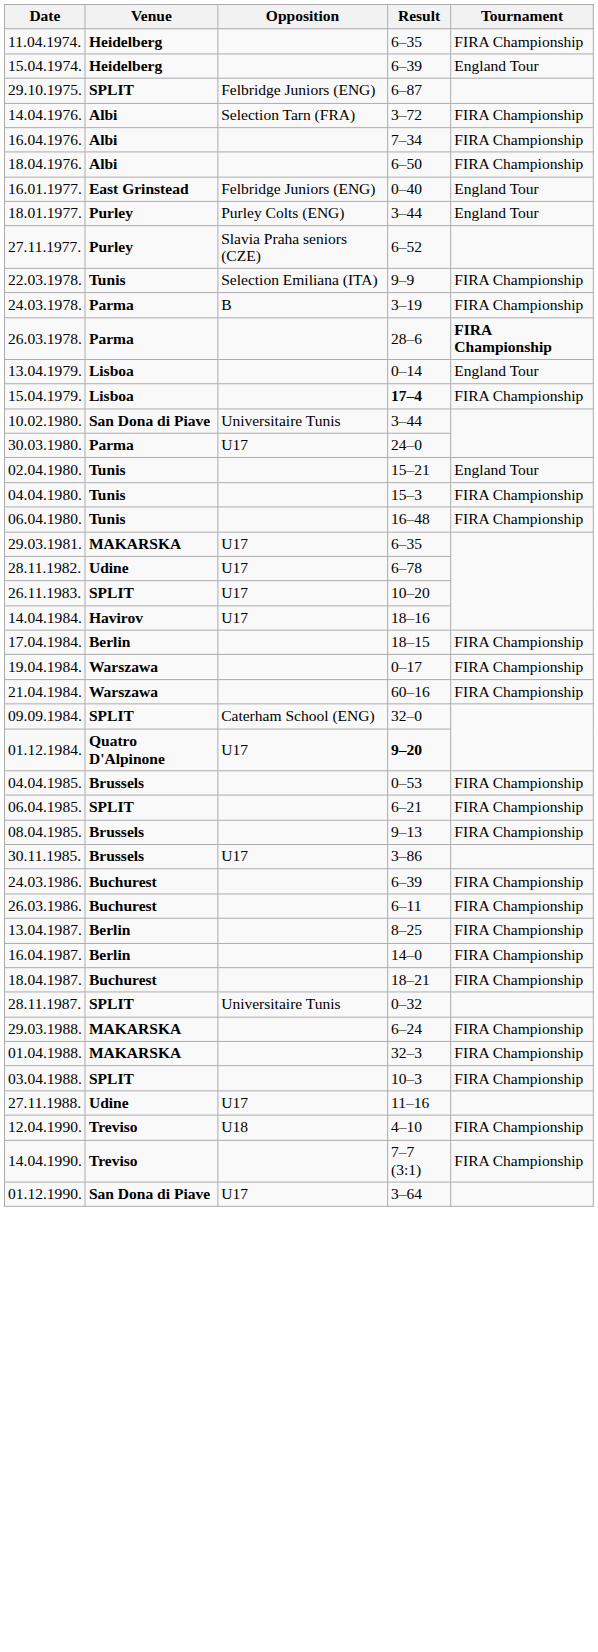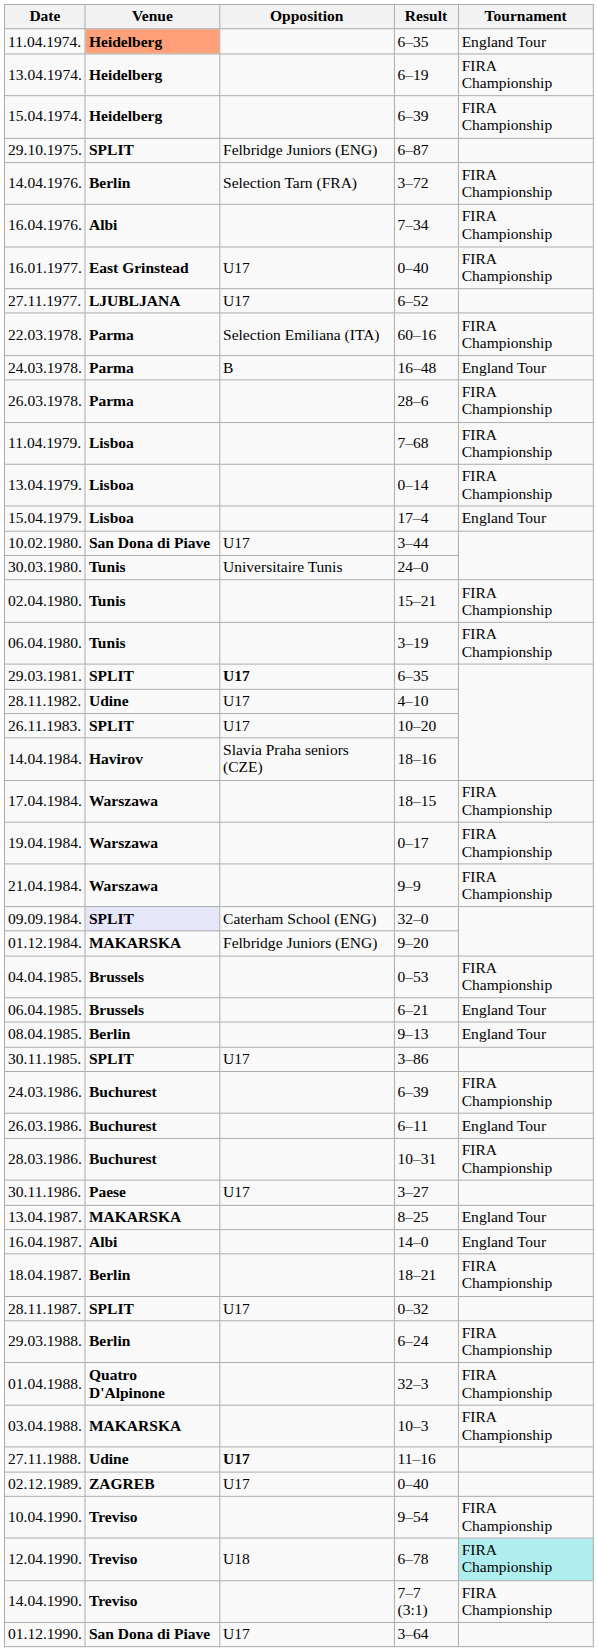11.04.1974. | Venue: no background -> lightsalmon background
11.04.1974. | Tournament: FIRA Championship -> England Tour
+ row: 13.04.1974. | Heidelberg | 6–19 | FIRA Championship
15.04.1974. | Tournament: England Tour -> FIRA Championship
14.04.1976. | Venue: Albi -> Berlin
- row: 18.04.1976. | Albi | 6–50 | FIRA Championship
16.01.1977. | Opposition: Felbridge Juniors (ENG) -> U17
16.01.1977. | Tournament: England Tour -> FIRA Championship
- row: 18.01.1977. | Purley | Purley Colts (ENG) | 3–44 | England Tour
27.11.1977. | Venue: Purley -> LJUBLJANA
27.11.1977. | Opposition: Slavia Praha seniors (CZE) -> U17
22.03.1978. | Venue: Tunis -> Parma
22.03.1978. | Result: 9–9 -> 60–16
24.03.1978. | Result: 3–19 -> 16–48
24.03.1978. | Tournament: FIRA Championship -> England Tour
26.03.1978. | Tournament: bold -> normal
+ row: 11.04.1979. | Lisboa | 7–68 | FIRA Championship
13.04.1979. | Tournament: England Tour -> FIRA Championship
15.04.1979. | Result: bold -> normal
15.04.1979. | Tournament: FIRA Championship -> England Tour
10.02.1980. | Opposition: Universitaire Tunis -> U17
30.03.1980. | Venue: Parma -> Tunis
30.03.1980. | Opposition: U17 -> Universitaire Tunis
02.04.1980. | Tournament: England Tour -> FIRA Championship
- row: 04.04.1980. | Tunis | 15–3 | FIRA Championship
06.04.1980. | Result: 16–48 -> 3–19
29.03.1981. | Venue: MAKARSKA -> SPLIT
29.03.1981. | Opposition: normal -> bold
28.11.1982. | Result: 6–78 -> 4–10
14.04.1984. | Opposition: U17 -> Slavia Praha seniors (CZE)
17.04.1984. | Venue: Berlin -> Warszawa
21.04.1984. | Result: 60–16 -> 9–9
09.09.1984. | Venue: no background -> lavender background
01.12.1984. | Venue: Quatro D'Alpinone -> MAKARSKA
01.12.1984. | Opposition: U17 -> Felbridge Juniors (ENG)
01.12.1984. | Result: bold -> normal
06.04.1985. | Venue: SPLIT -> Brussels
06.04.1985. | Tournament: FIRA Championship -> England Tour
08.04.1985. | Venue: Brussels -> Berlin
08.04.1985. | Tournament: FIRA Championship -> England Tour
30.11.1985. | Venue: Brussels -> SPLIT
26.03.1986. | Tournament: FIRA Championship -> England Tour
+ row: 28.03.1986. | Buchurest | 10–31 | FIRA Championship
+ row: 30.11.1986. | Paese | U17 | 3–27
13.04.1987. | Venue: Berlin -> MAKARSKA
13.04.1987. | Tournament: FIRA Championship -> England Tour
16.04.1987. | Venue: Berlin -> Albi
16.04.1987. | Tournament: FIRA Championship -> England Tour
18.04.1987. | Venue: Buchurest -> Berlin
28.11.1987. | Opposition: Universitaire Tunis -> U17
29.03.1988. | Venue: MAKARSKA -> Berlin
01.04.1988. | Venue: MAKARSKA -> Quatro D'Alpinone
03.04.1988. | Venue: SPLIT -> MAKARSKA
27.11.1988. | Opposition: normal -> bold
+ row: 02.12.1989. | ZAGREB | U17 | 0–40
+ row: 10.04.1990. | Treviso | 9–54 | FIRA Championship
12.04.1990. | Result: 4–10 -> 6–78
12.04.1990. | Tournament: no background -> paleturquoise background
